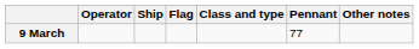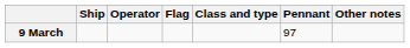columns swapped: Operator <-> Ship
9 March | Pennant: 77 -> 97
